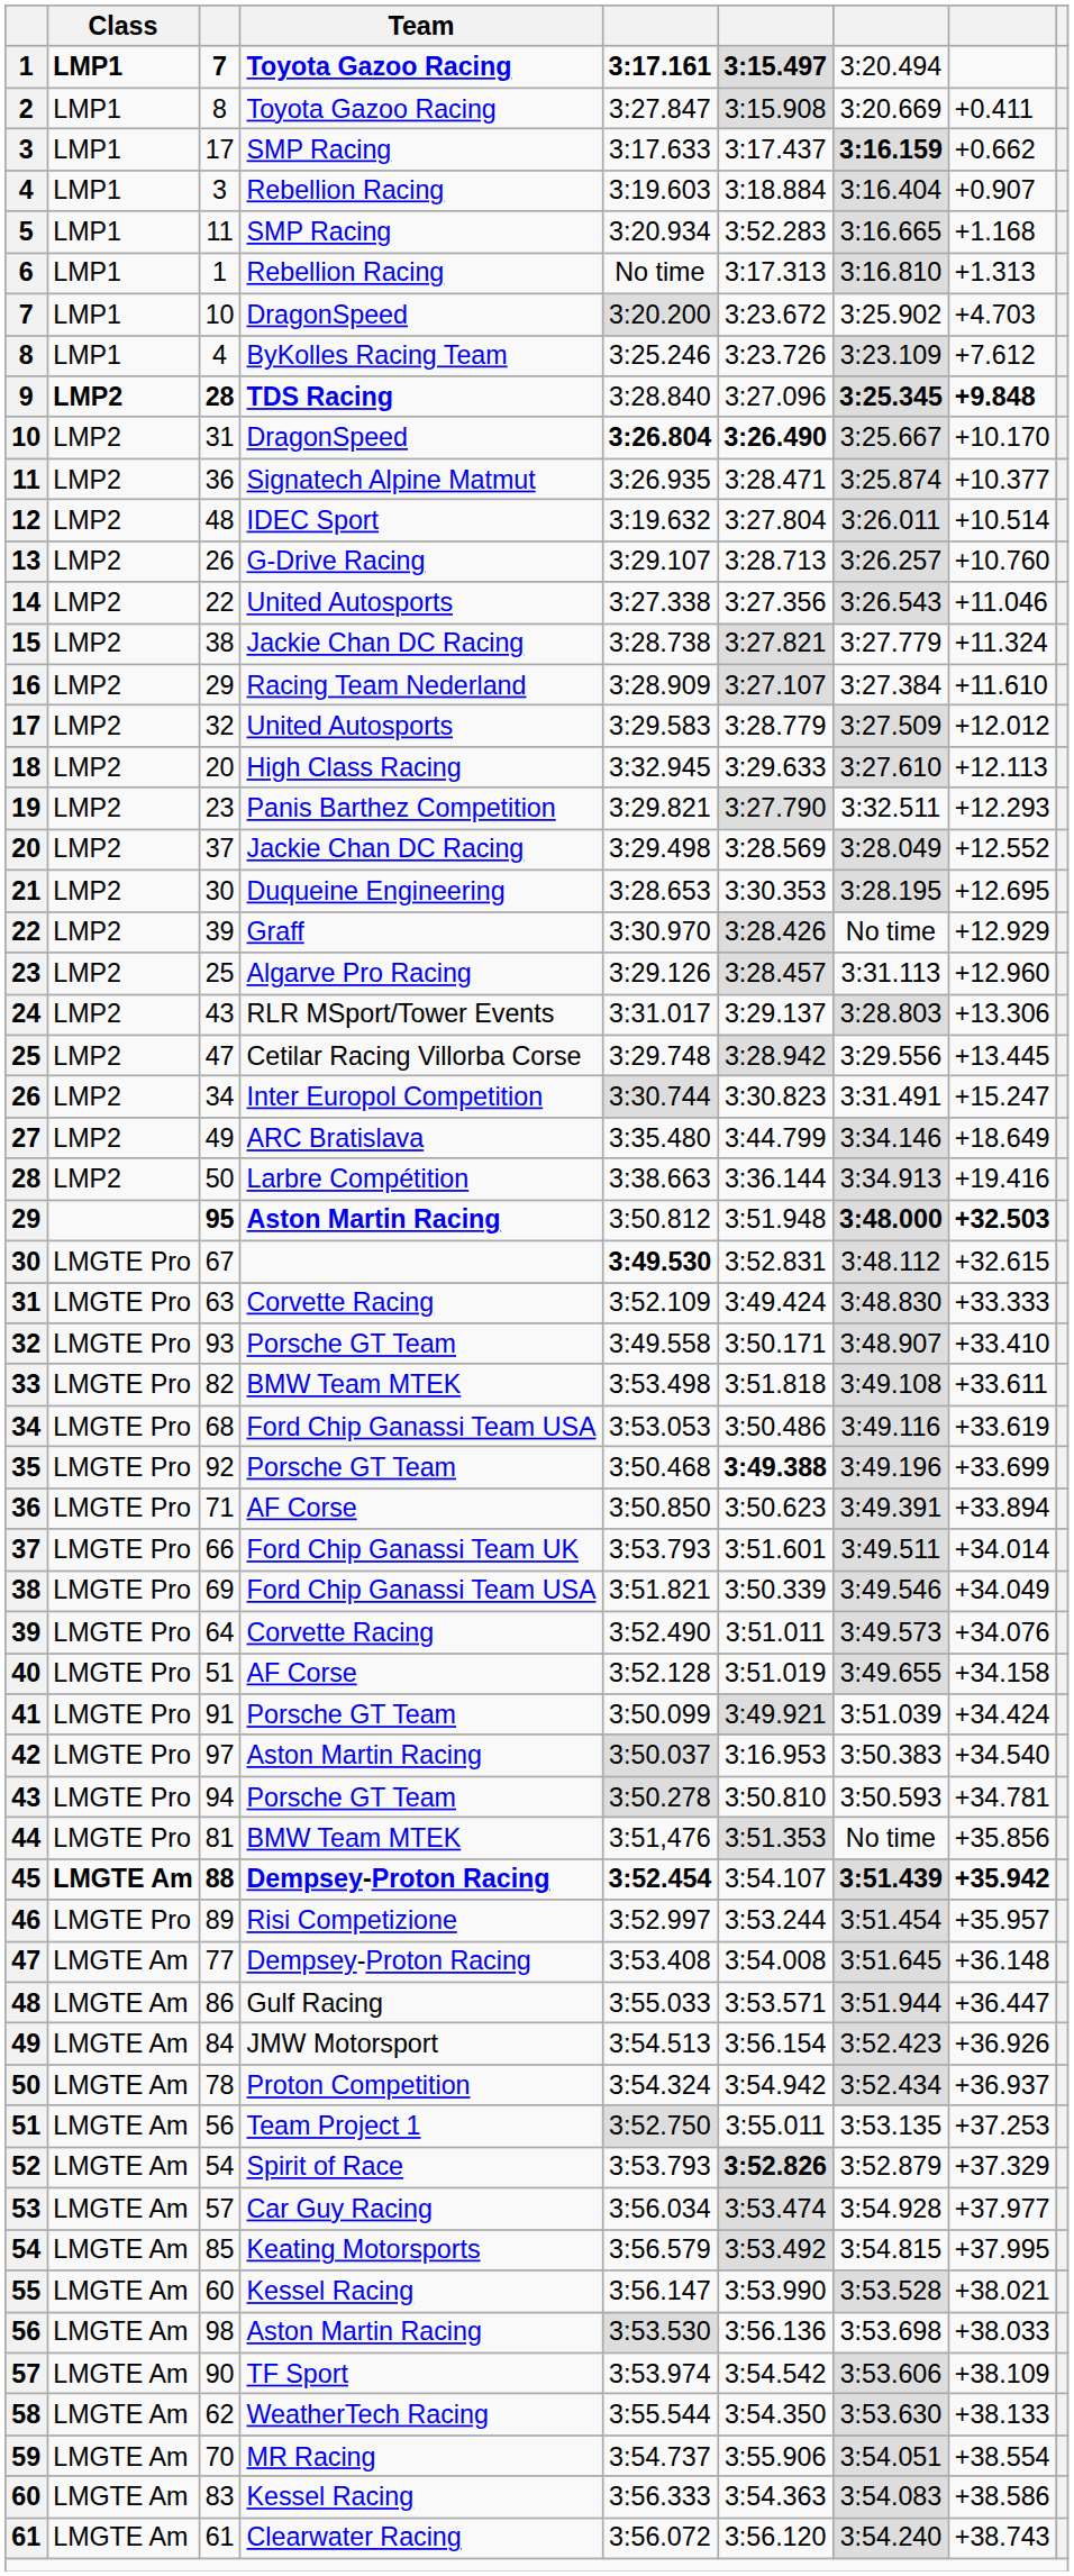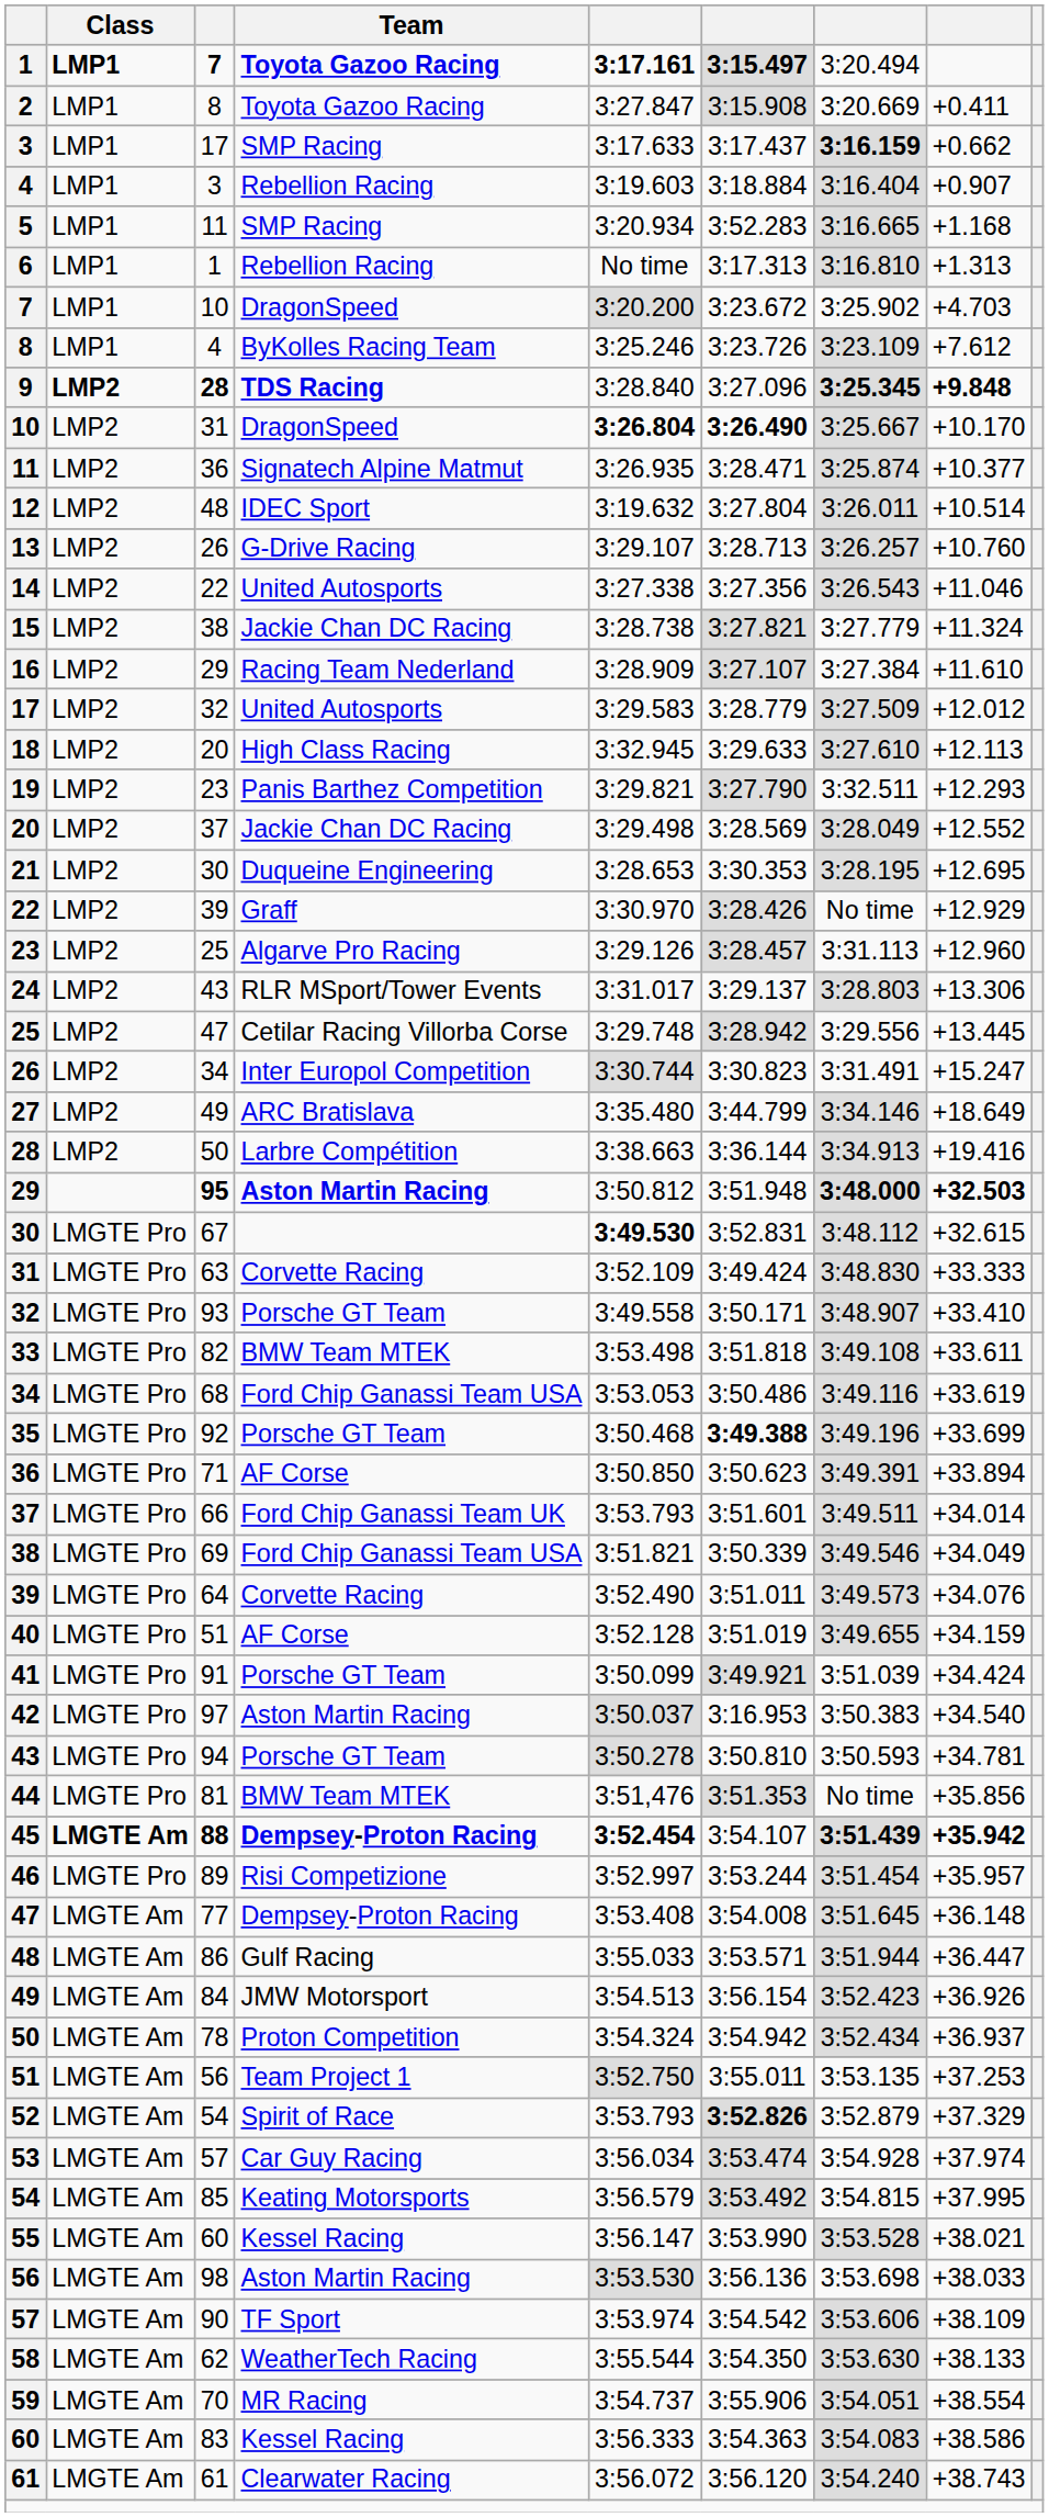40 | column 8: +34.158 -> +34.159
53 | column 8: +37.977 -> +37.974
